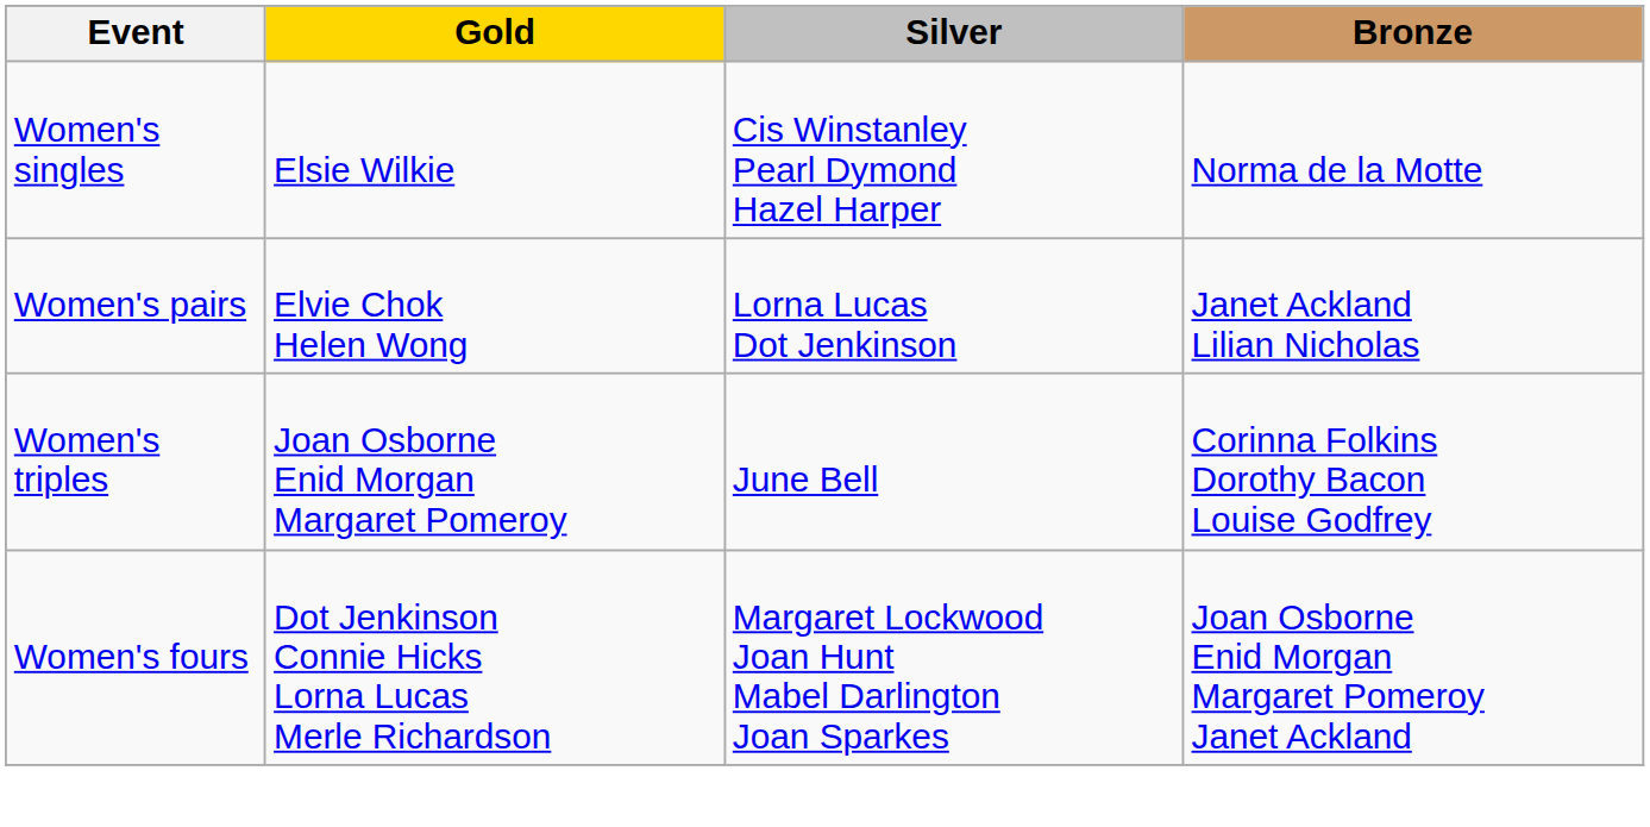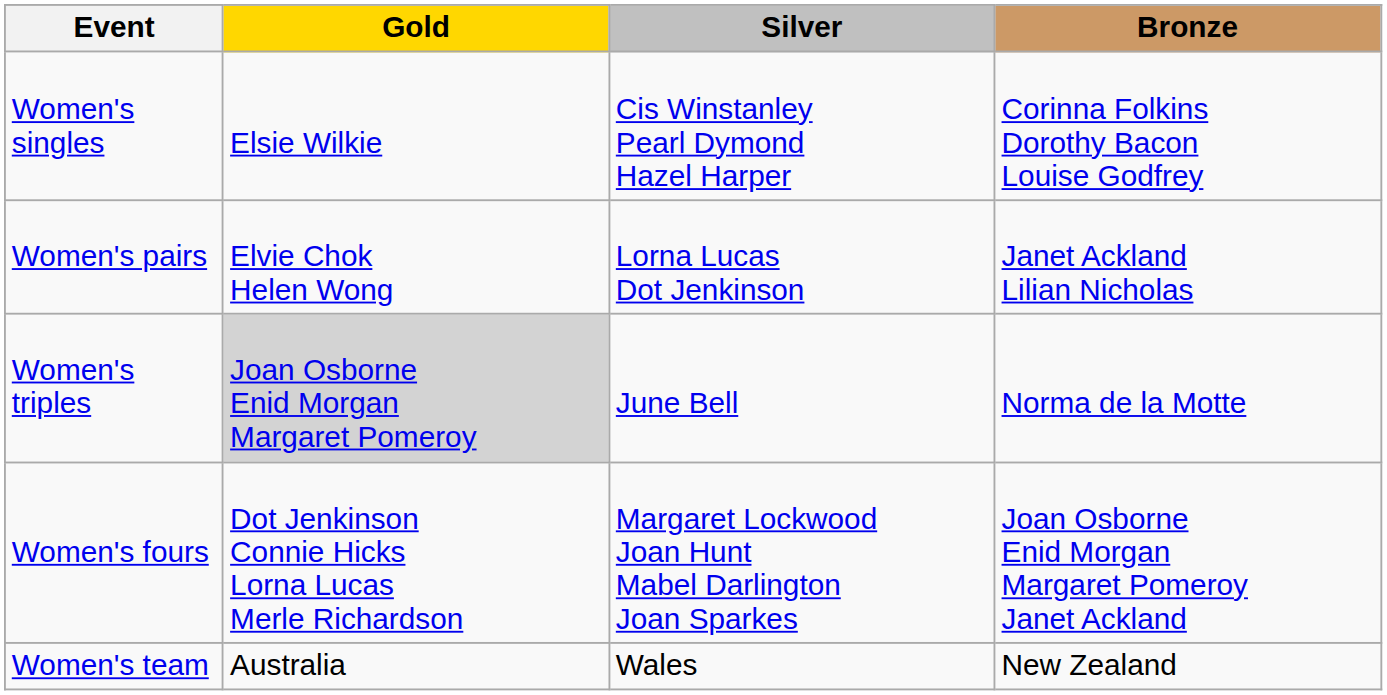Women's singles | Bronze: Norma de la Motte -> Corinna Folkins Dorothy Bacon Louise Godfrey
Women's triples | Gold: no background -> lightgrey background
Women's triples | Bronze: Corinna Folkins Dorothy Bacon Louise Godfrey -> Norma de la Motte
+ row: Women's team | Australia | Wales | New Zealand
